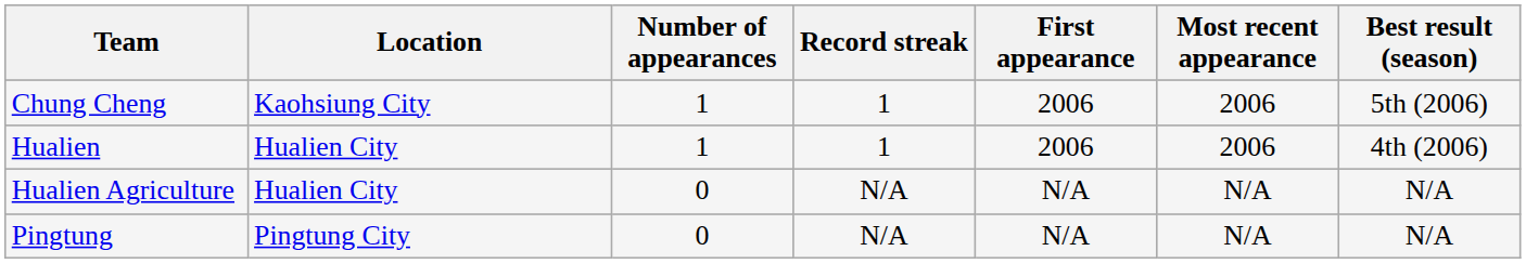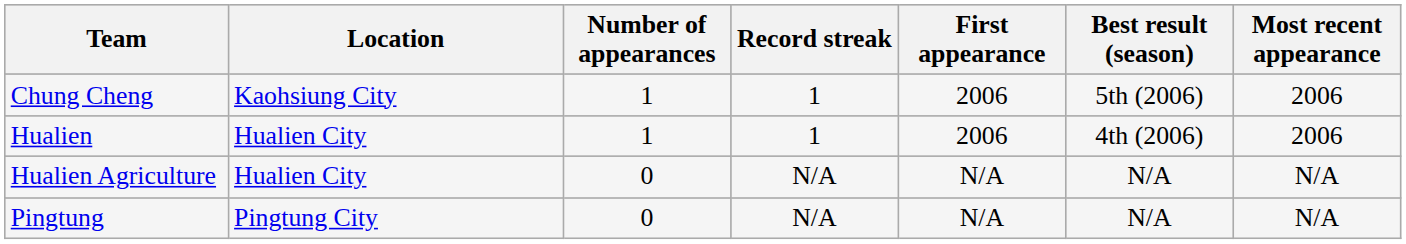columns swapped: Most recent appearance <-> Best result (season)
